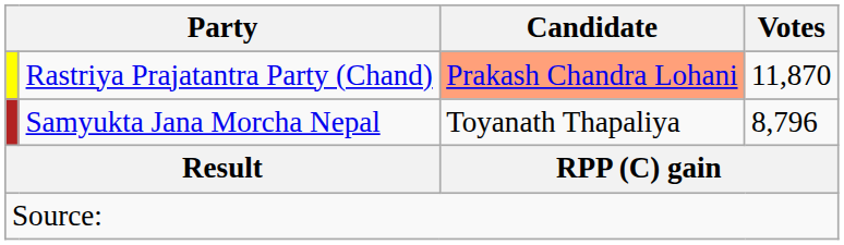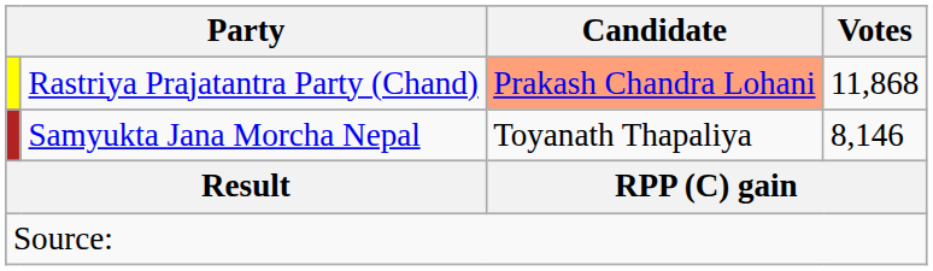Rastriya Prajatantra Party (Chand) | Votes: 11,870 -> 11,868
Samyukta Jana Morcha Nepal | Votes: 8,796 -> 8,146
